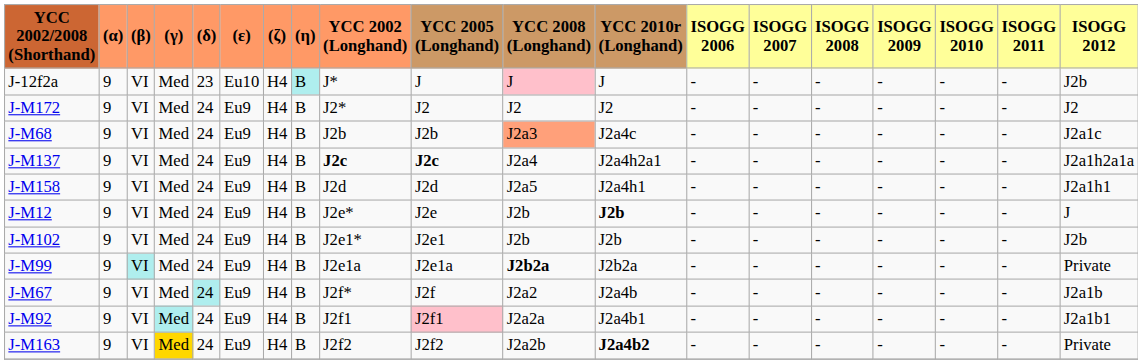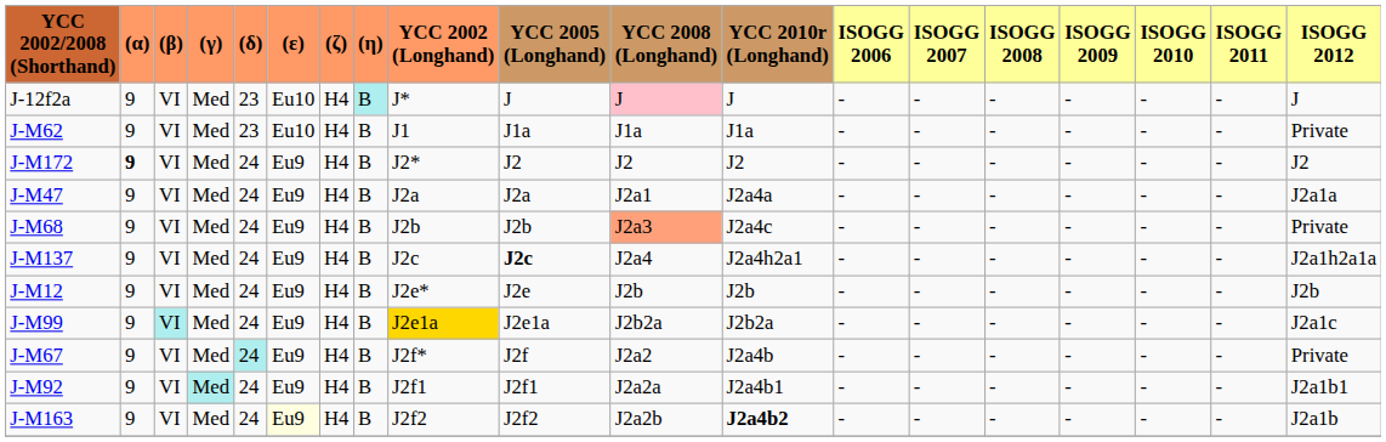J-12f2a | ISOGG 2012: J2b -> J
+ row: J-M62 | 9 | VI | Med | 23 | Eu10 | H4 | B | J1 | J1a | J1a | J1a | - | - | - | - | - | - | Private
J-M172 | (α): normal -> bold
+ row: J-M47 | 9 | VI | Med | 24 | Eu9 | H4 | B | J2a | J2a | J2a1 | J2a4a | - | - | - | - | - | - | J2a1a
J-M68 | ISOGG 2012: J2a1c -> Private
J-M137 | YCC 2002 (Longhand): bold -> normal
- row: J-M158 | 9 | VI | Med | 24 | Eu9 | H4 | B | J2d | J2d | J2a5 | J2a4h1 | - | - | - | - | - | - | J2a1h1
J-M12 | YCC 2010r (Longhand): bold -> normal
J-M12 | ISOGG 2012: J -> J2b
- row: J-M102 | 9 | VI | Med | 24 | Eu9 | H4 | B | J2e1* | J2e1 | J2b | J2b | - | - | - | - | - | - | J2b
J-M99 | YCC 2002 (Longhand): no background -> gold background
J-M99 | YCC 2008 (Longhand): bold -> normal
J-M99 | ISOGG 2012: Private -> J2a1c
J-M67 | ISOGG 2012: J2a1b -> Private
J-M92 | YCC 2005 (Longhand): pink background -> no background
J-M163 | (γ): gold background -> no background
J-M163 | (ε): no background -> lightyellow background
J-M163 | ISOGG 2012: Private -> J2a1b
